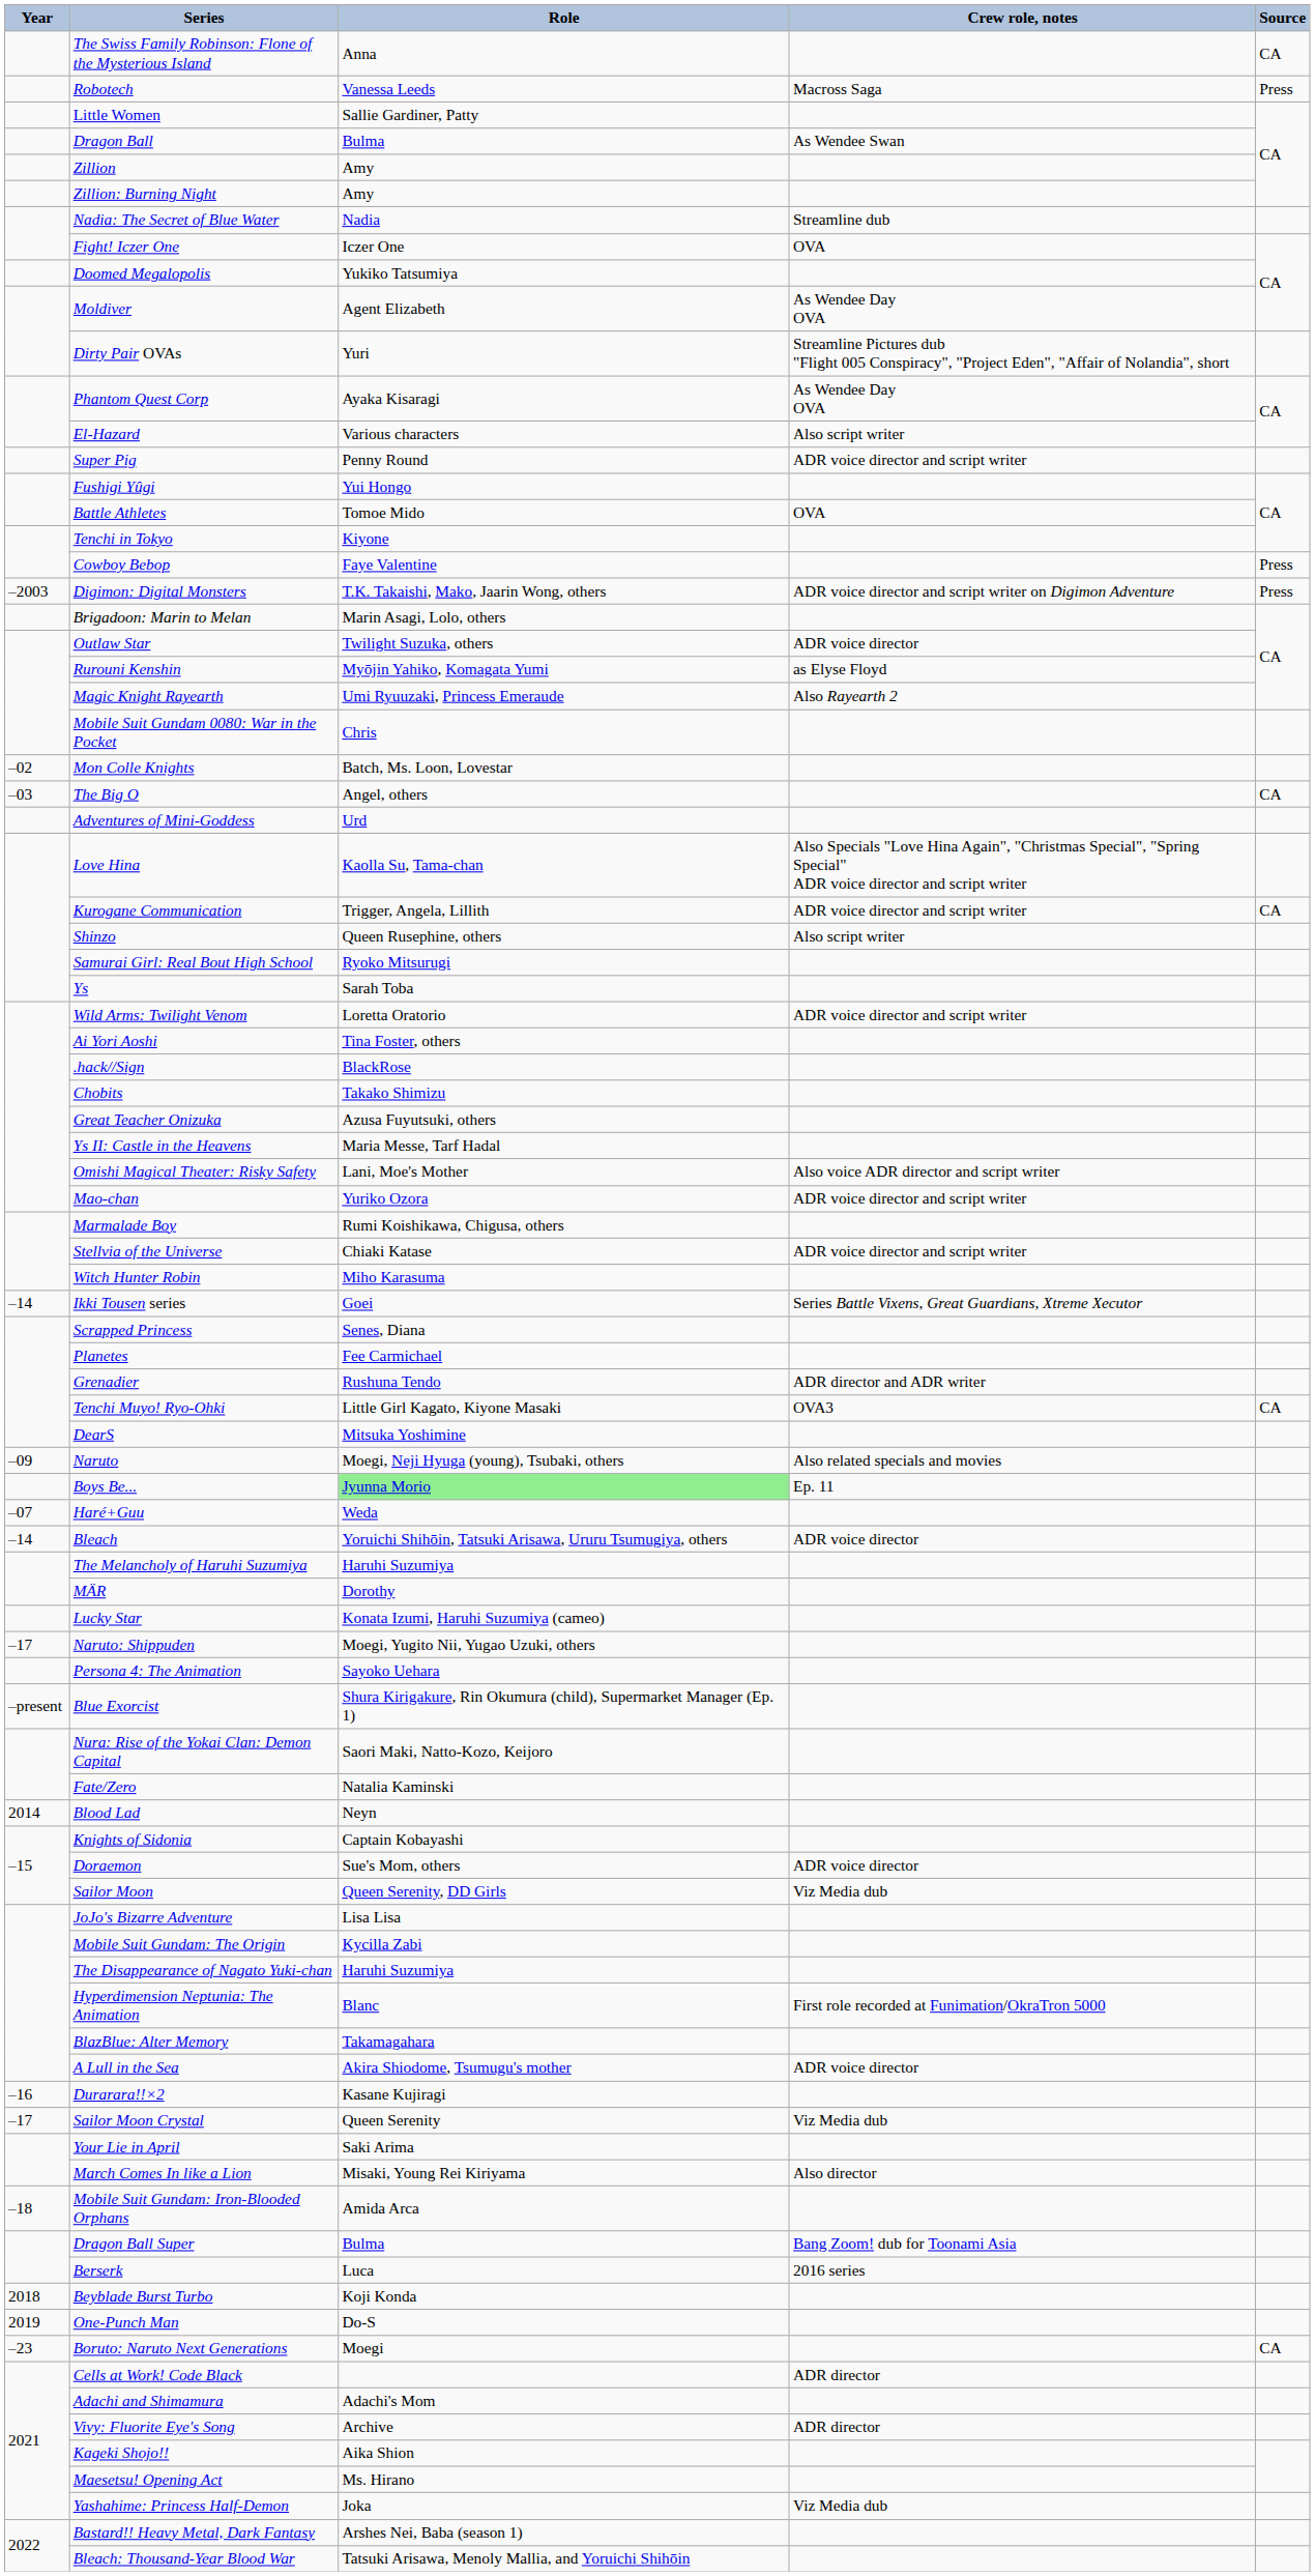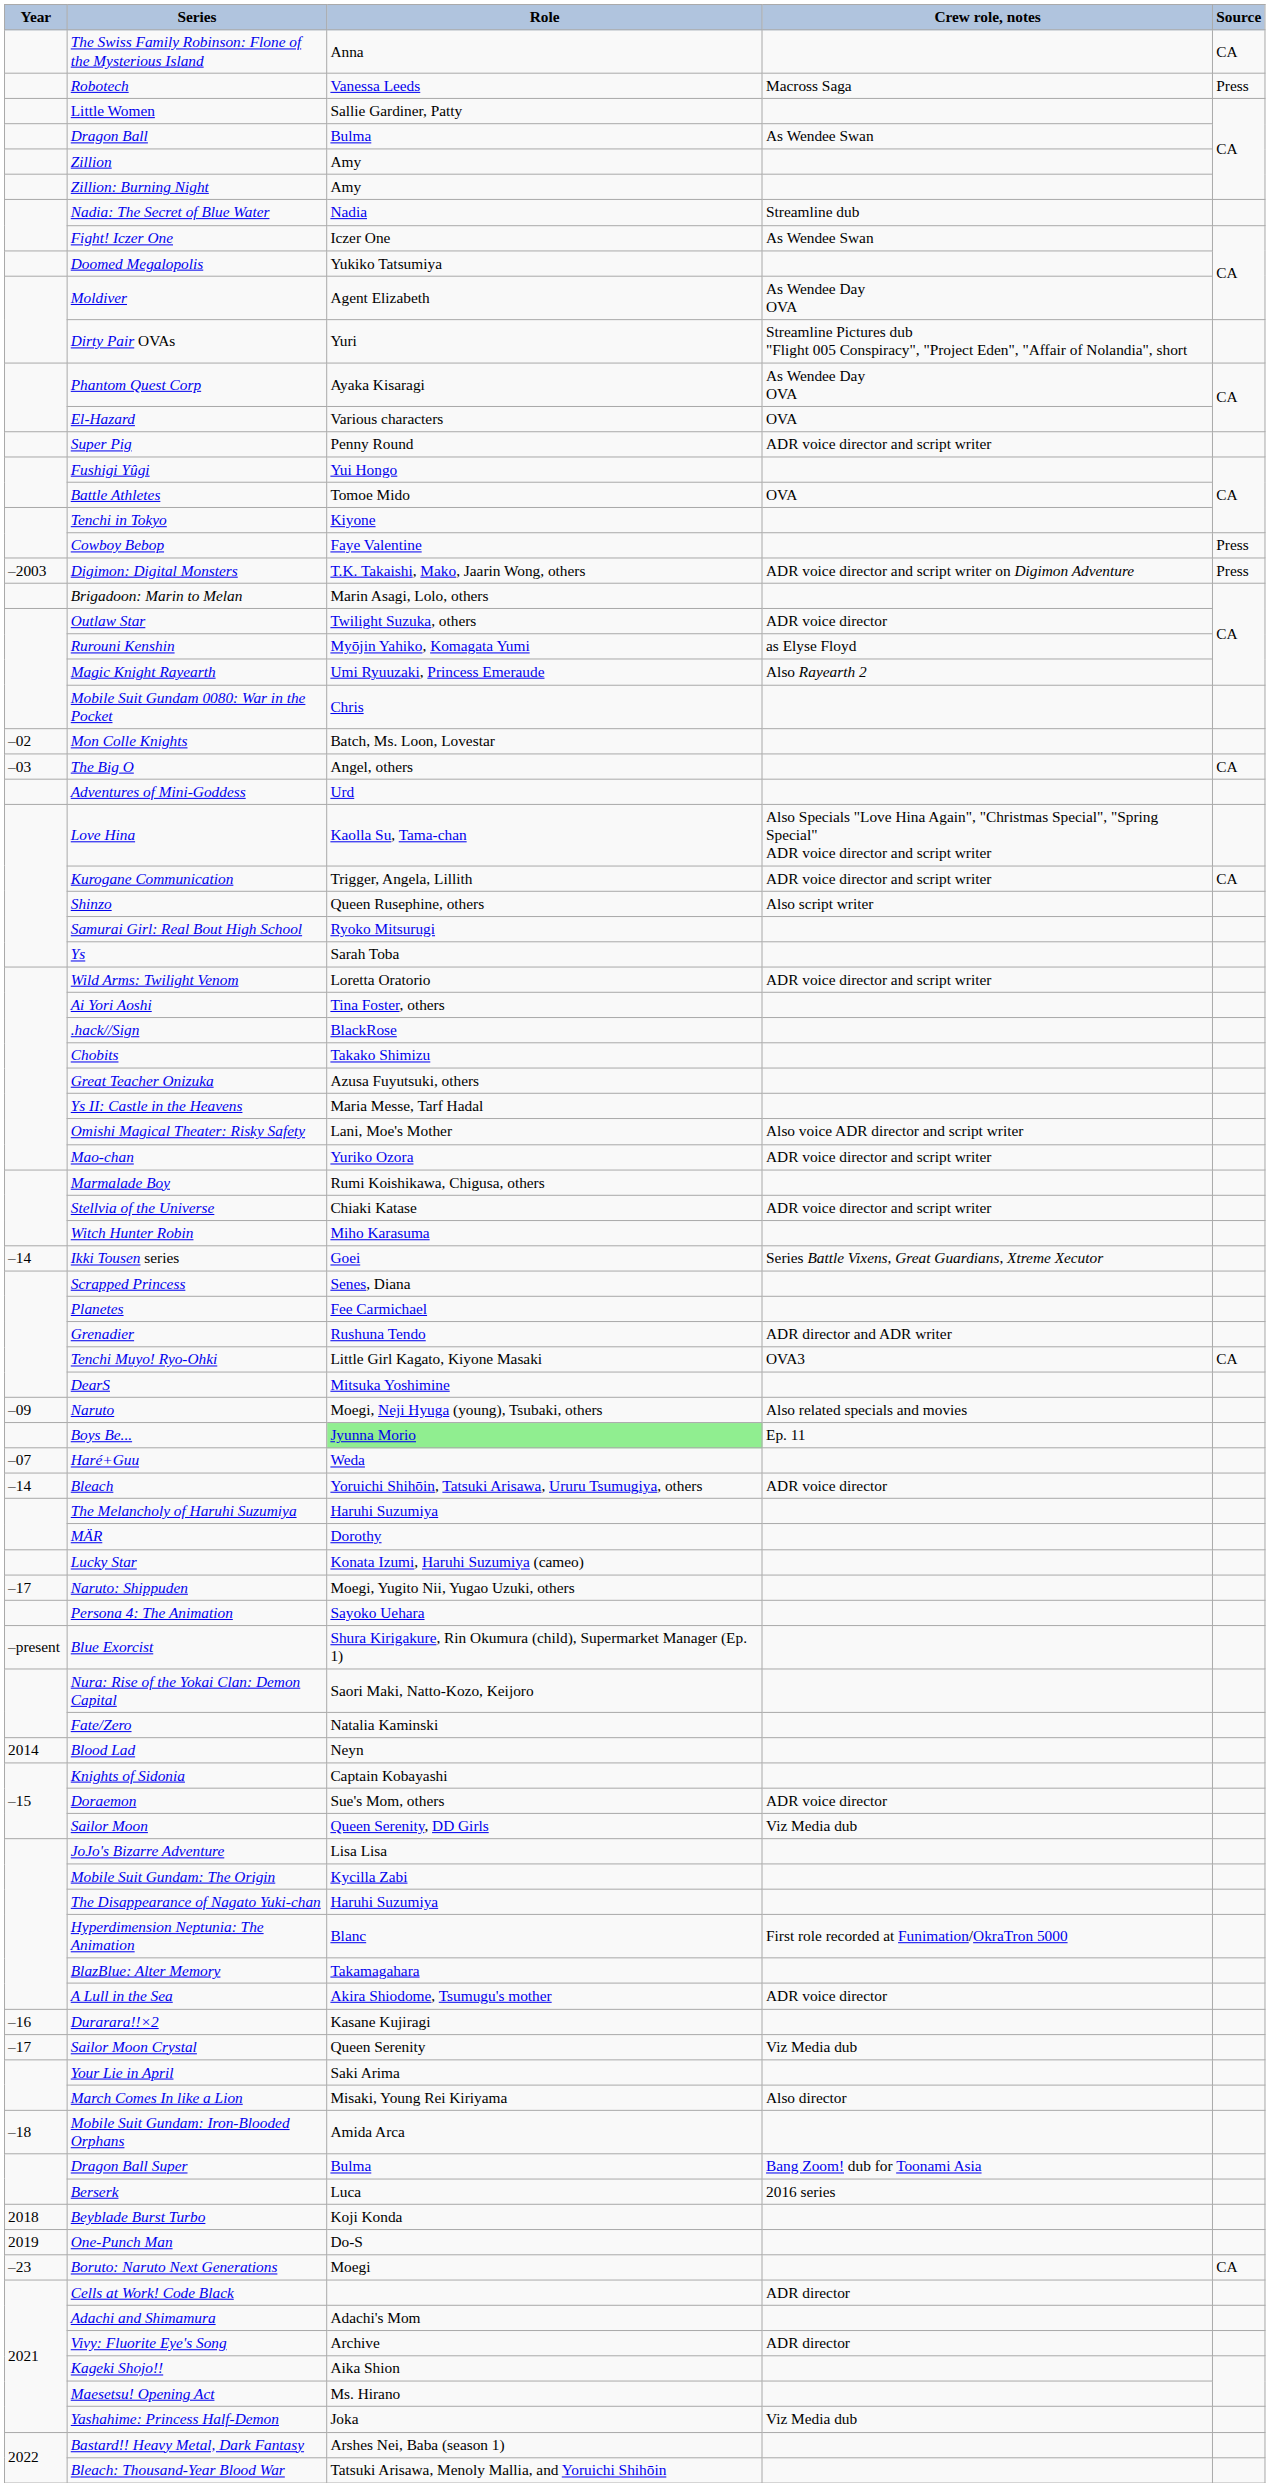Fight! Iczer One | Crew role, notes: OVA -> As Wendee Swan
El-Hazard | Crew role, notes: Also script writer -> OVA
